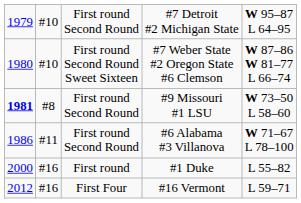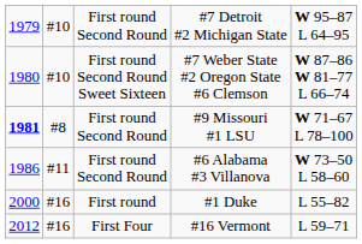#9 Missouri #1 LSU | column 5: W 73–50 L 58–60 -> W 71–67 L 78–100
#6 Alabama #3 Villanova | column 5: W 71–67 L 78–100 -> W 73–50 L 58–60
